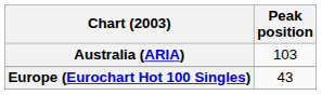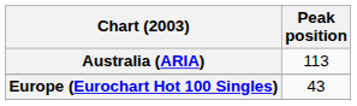Australia (ARIA) | Peak position: 103 -> 113
